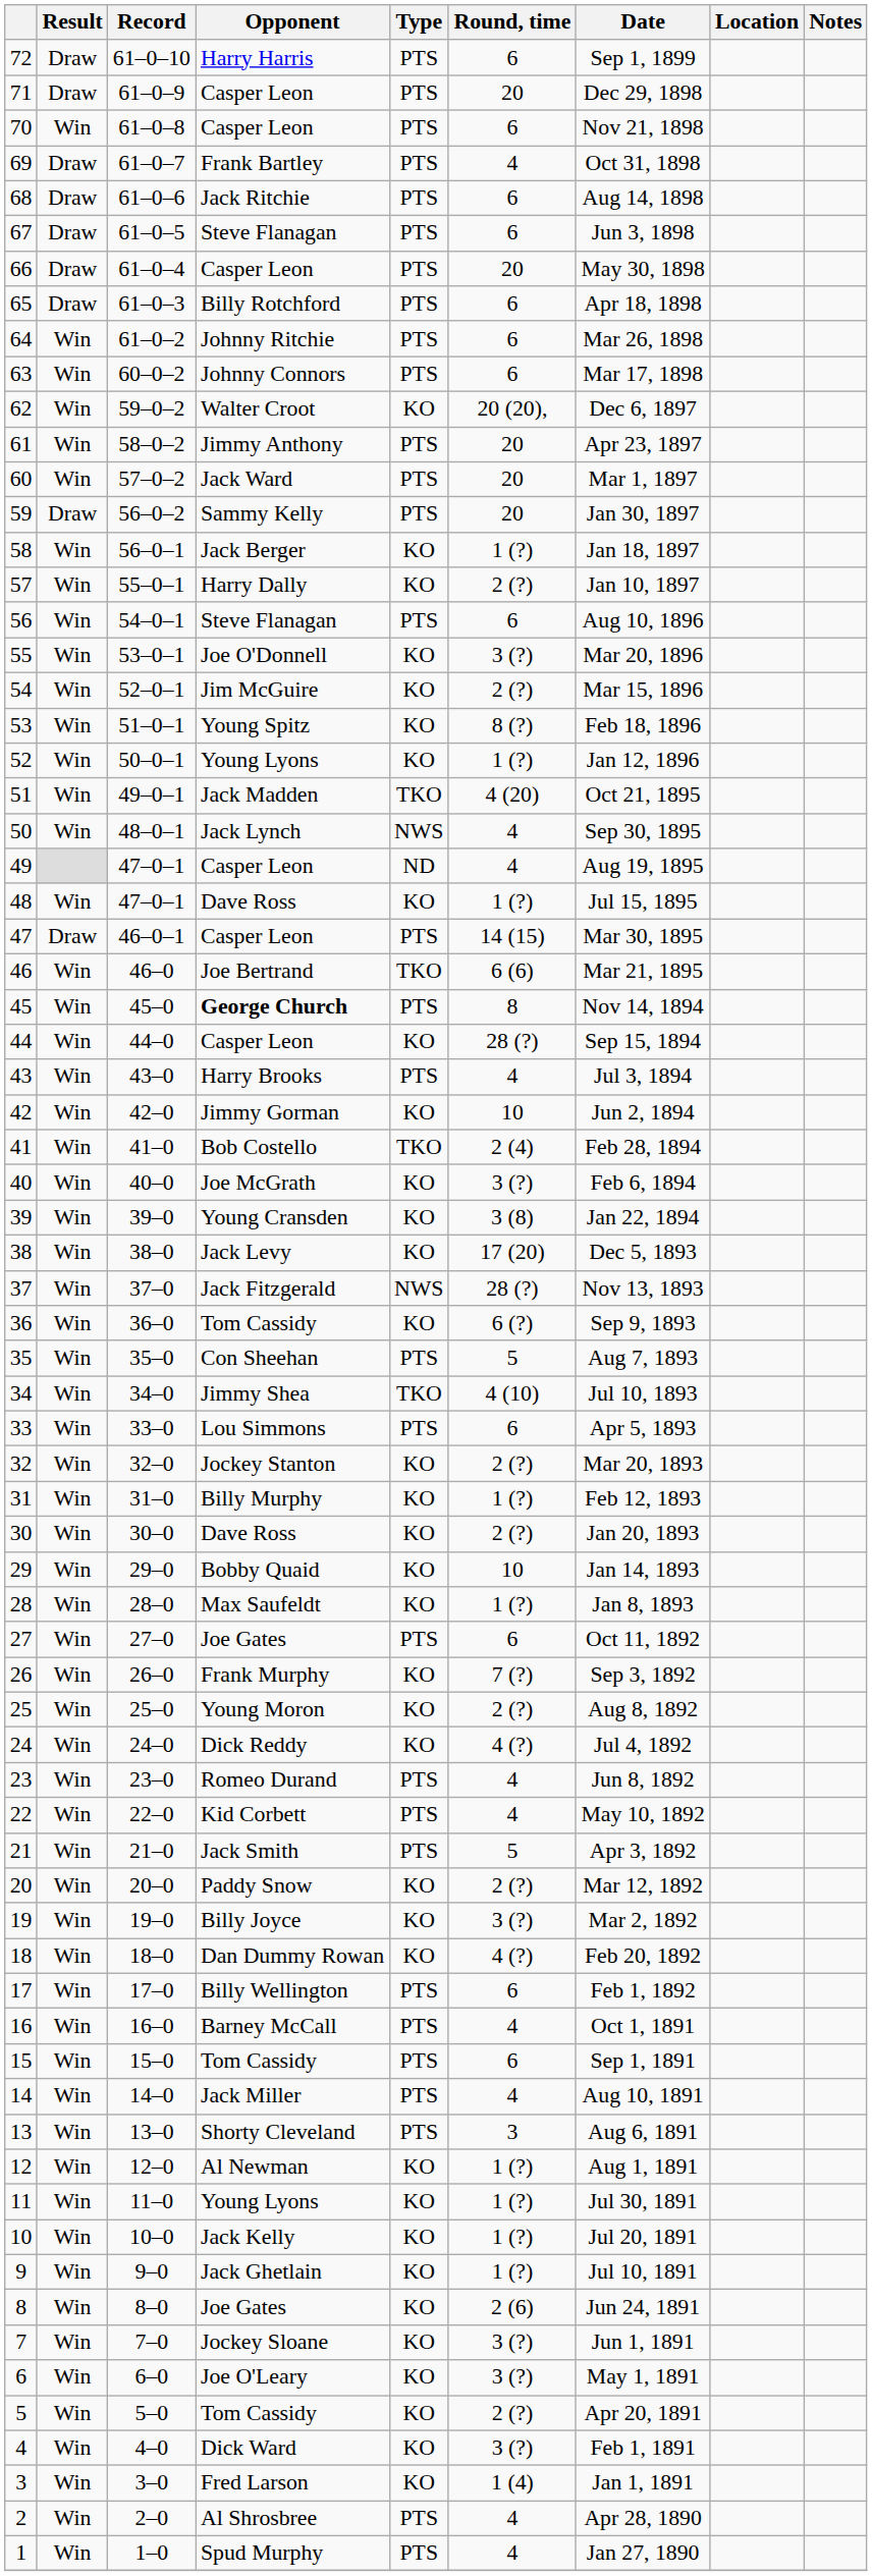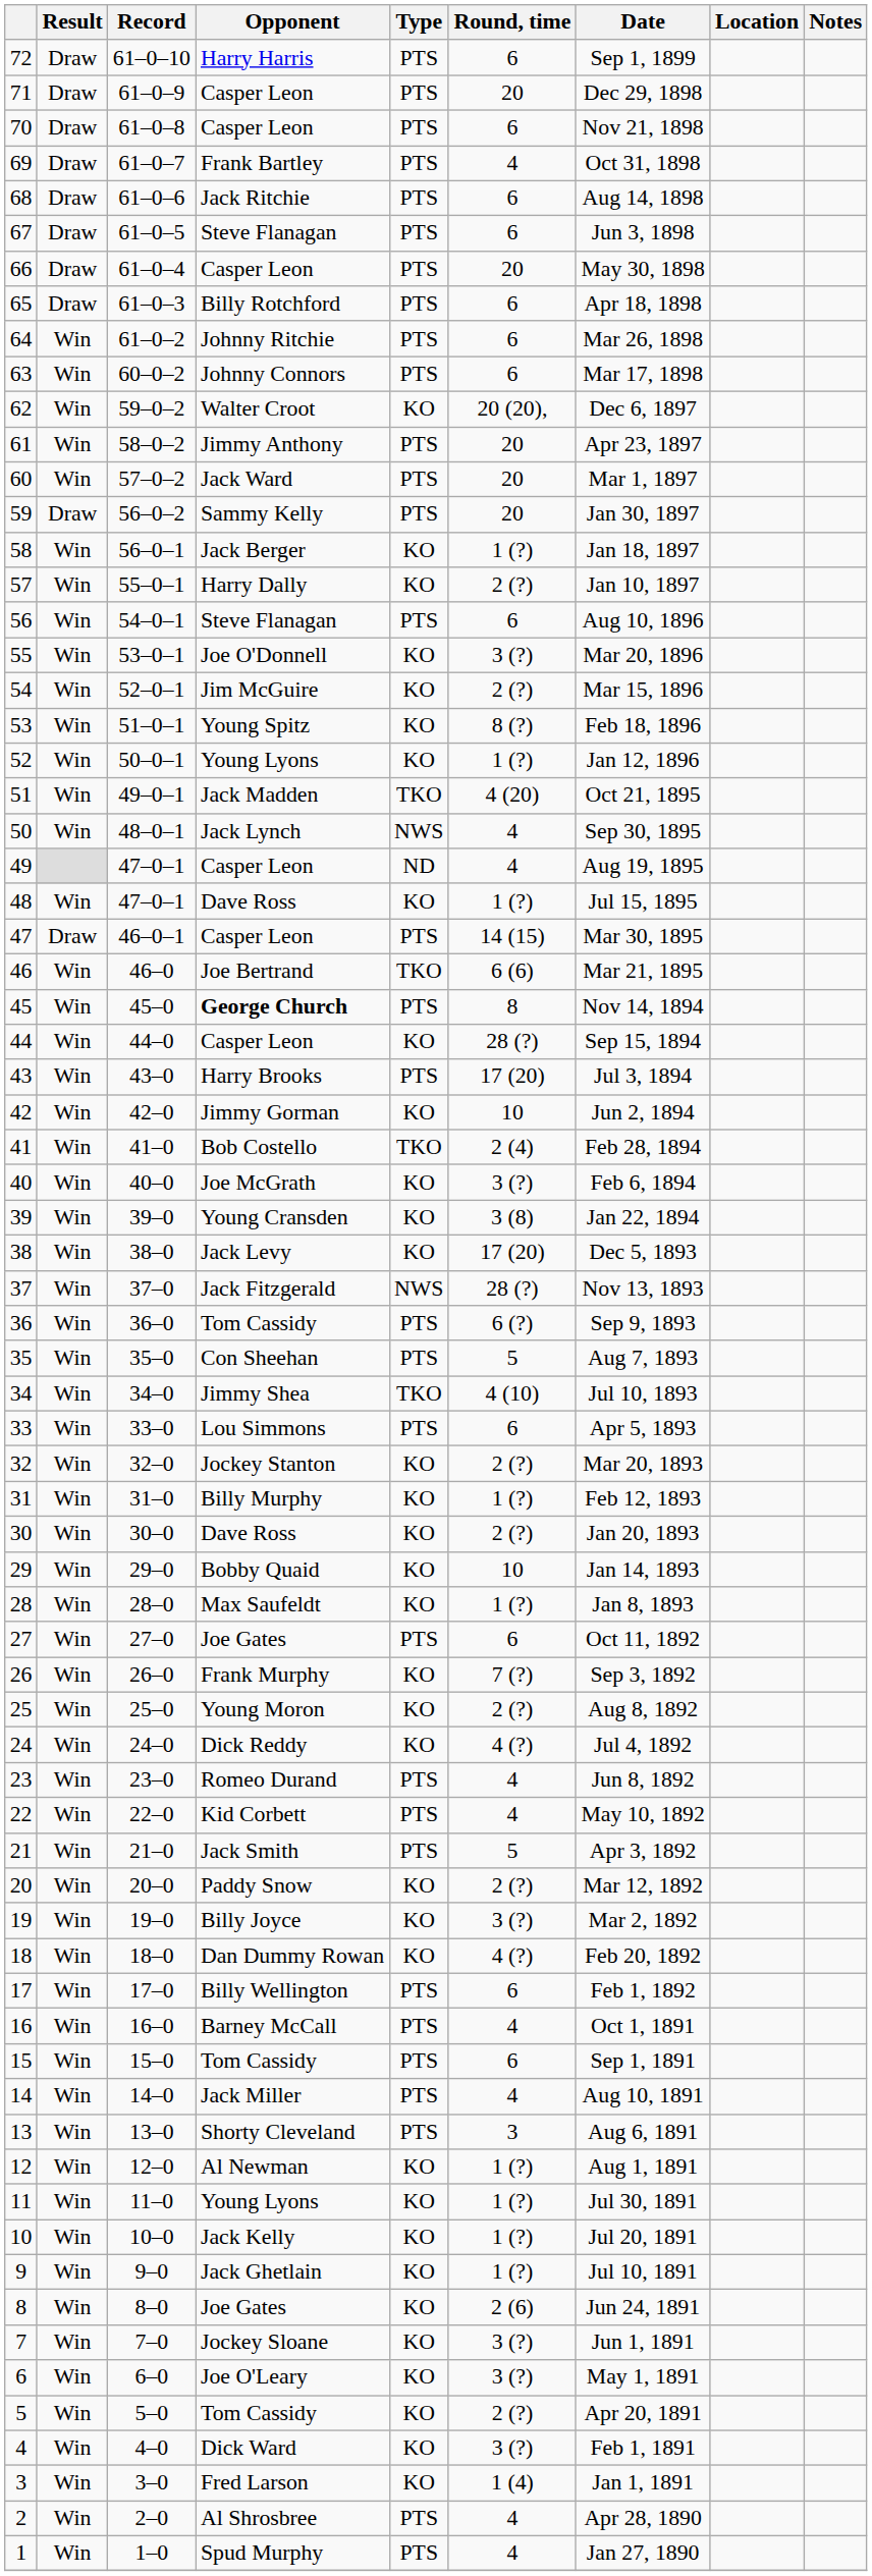70 | Result: Win -> Draw
43 | Round, time: 4 -> 17 (20)
36 | Type: KO -> PTS
